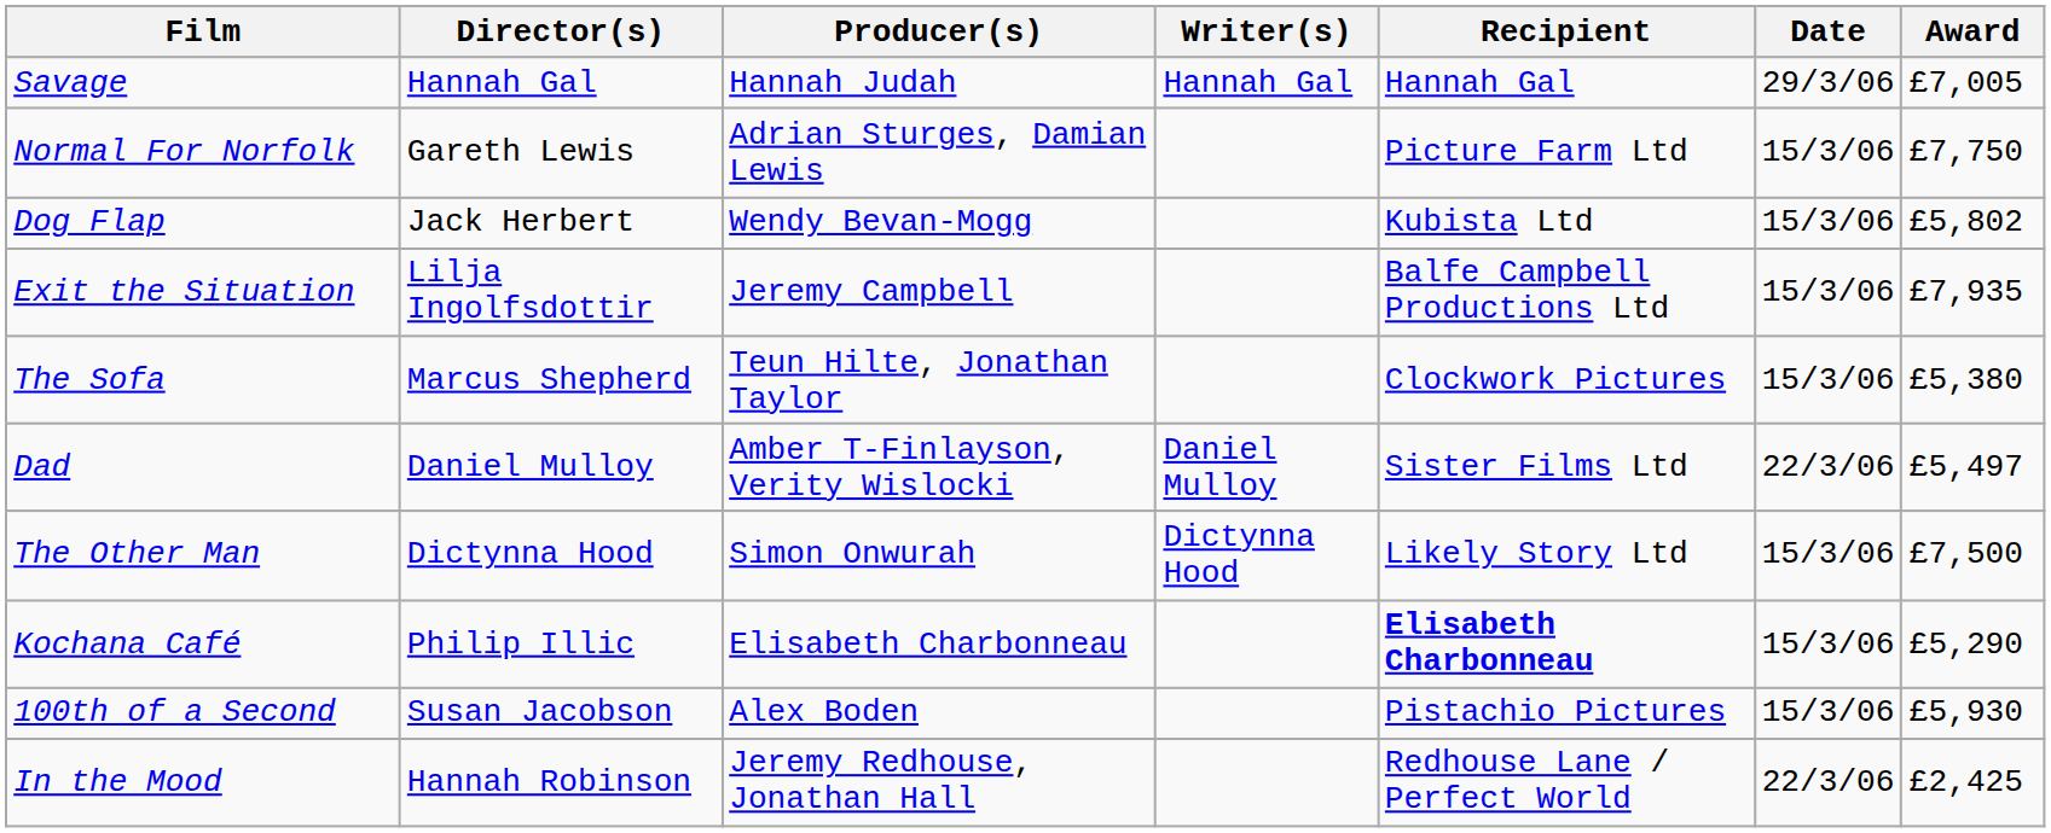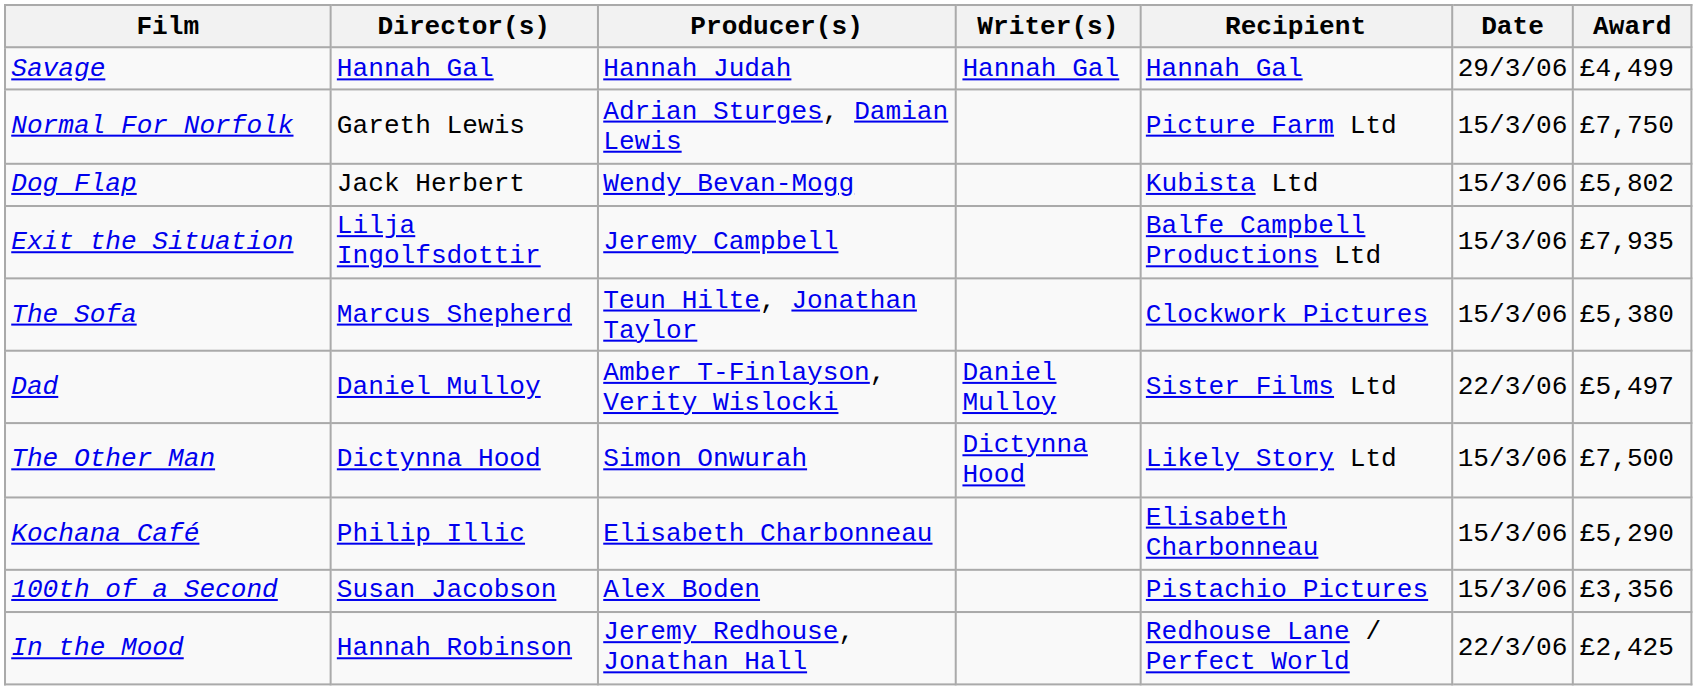Savage | Award: £7,005 -> £4,499
Kochana Café | Recipient: bold -> normal
100th of a Second | Award: £5,930 -> £3,356
